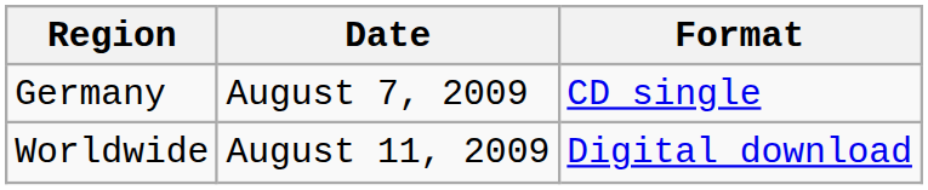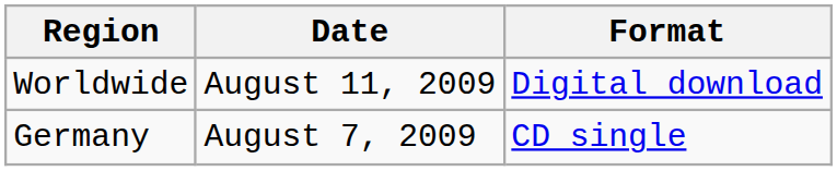rows swapped: Germany <-> Worldwide
